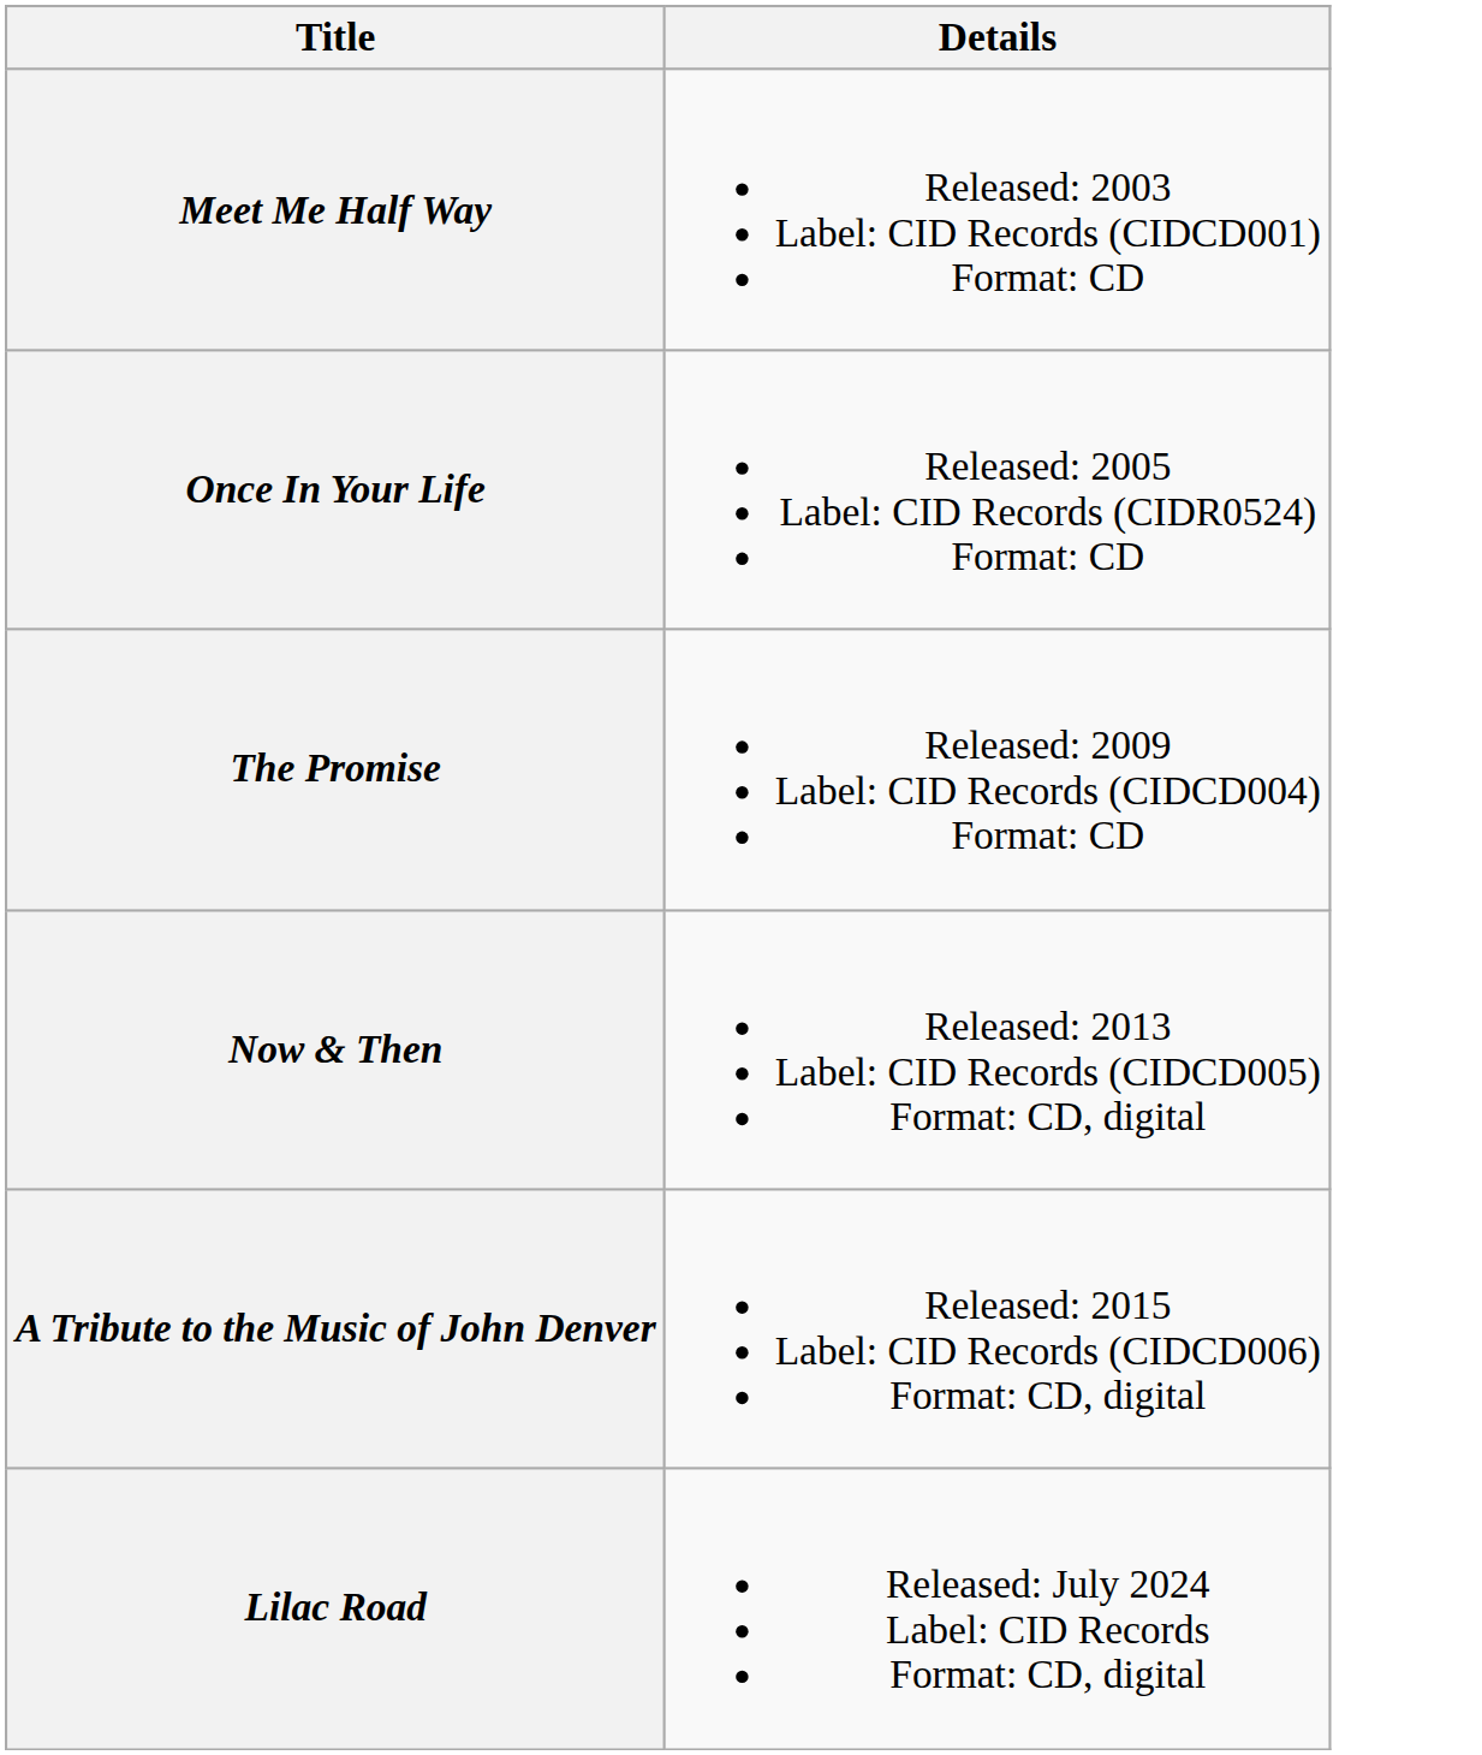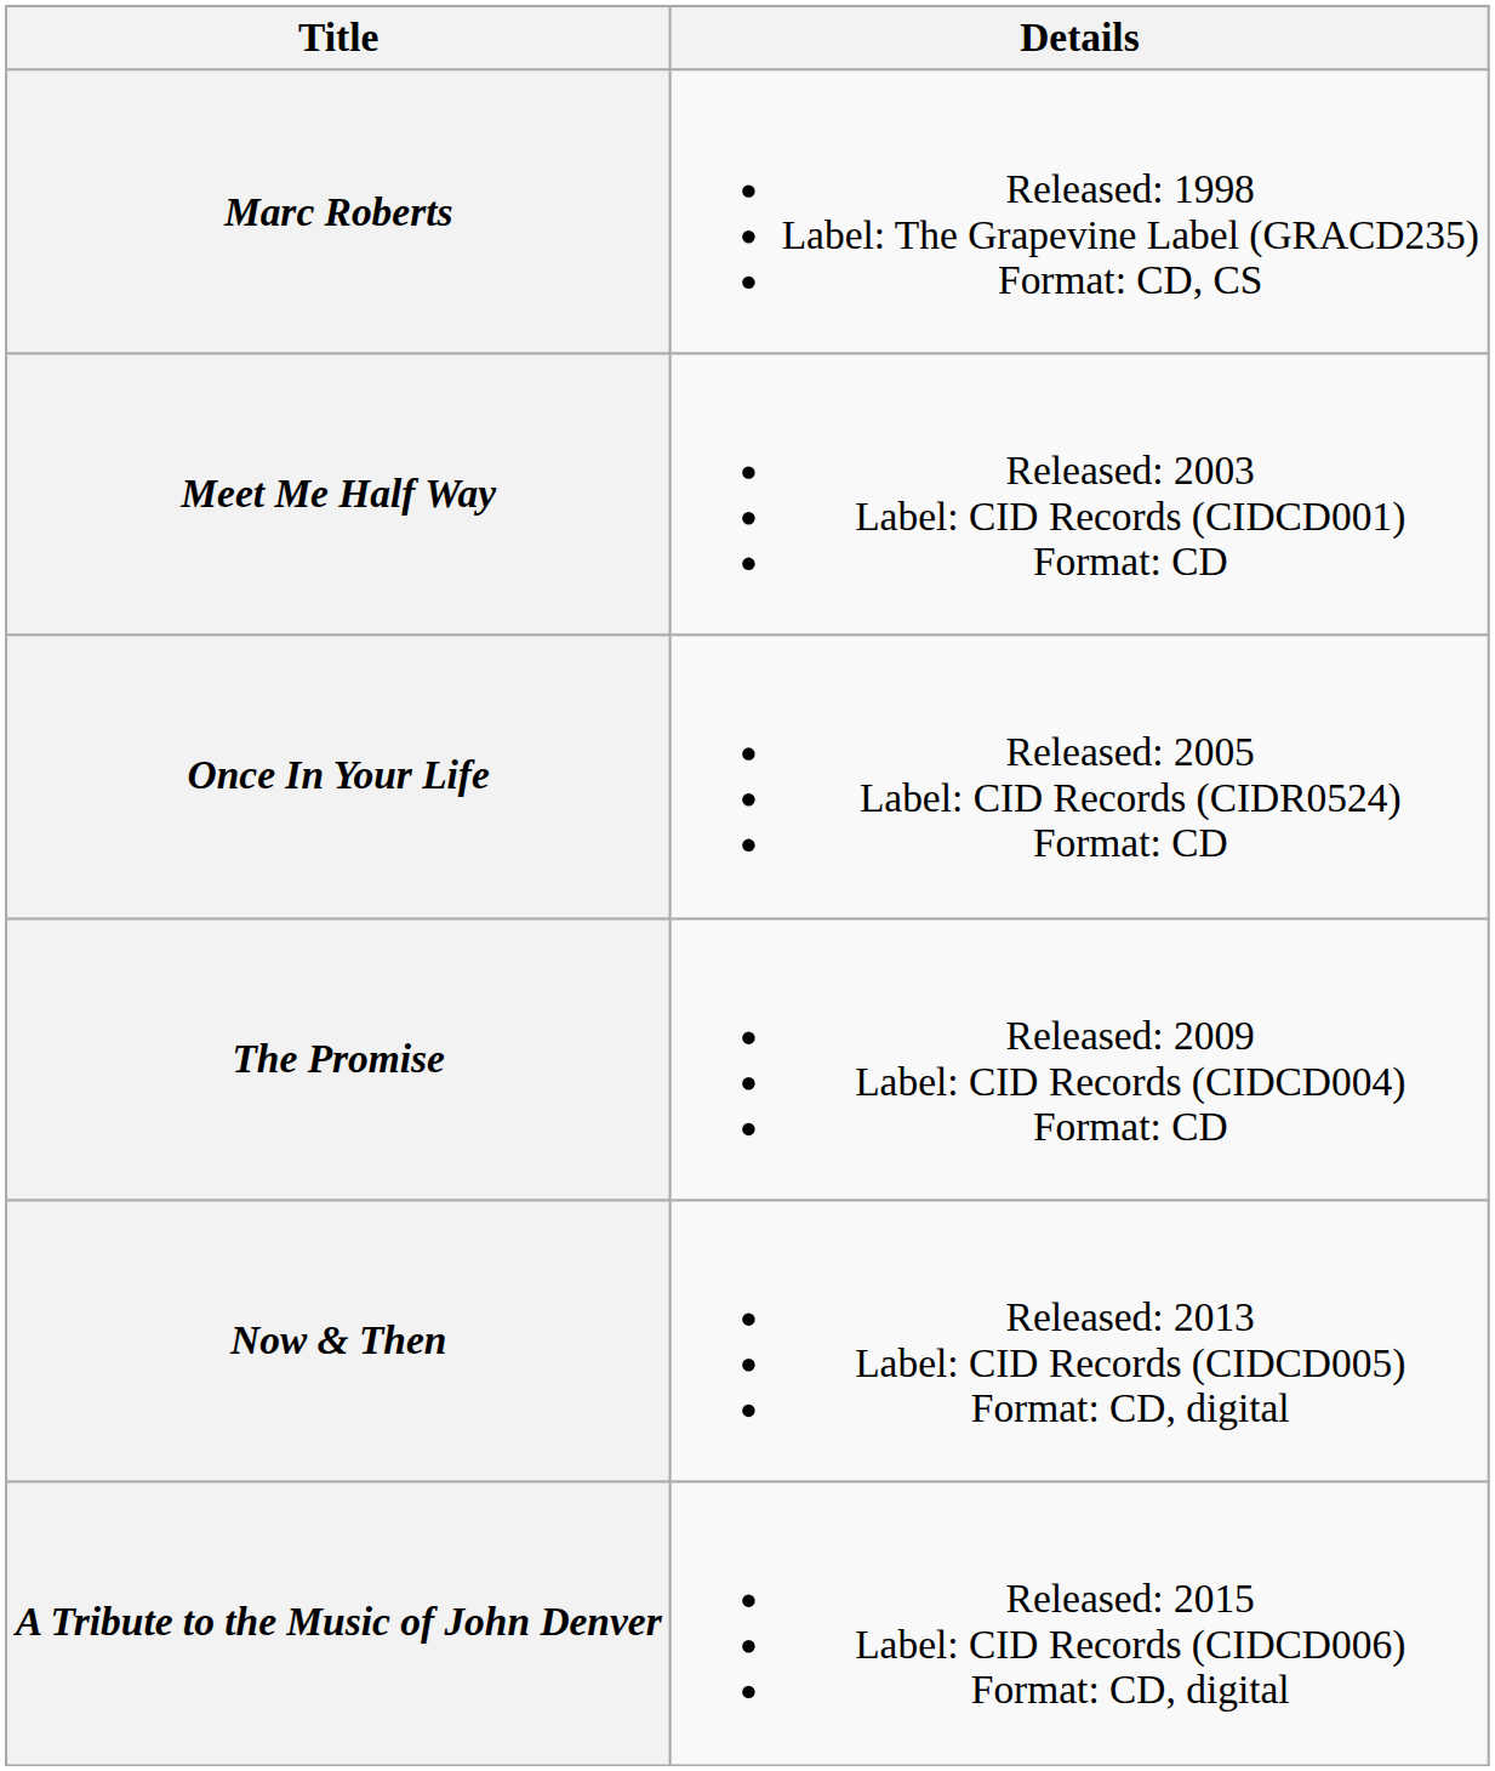+ row: Marc Roberts | Released: 1998 Label: The Grapevine Label (GRACD235) Format: CD, CS
- row: Lilac Road | Released: July 2024 Label: CID Records Format: CD, digital
